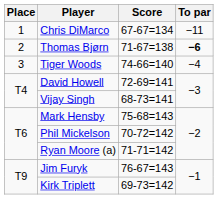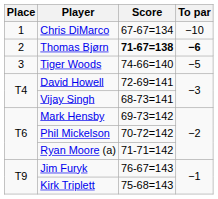Chris DiMarco | To par: −11 -> −10
Thomas Bjørn | Score: normal -> bold
Tiger Woods | To par: −4 -> −5
Mark Hensby | Score: 75-68=143 -> 69-73=142
Kirk Triplett | Score: 69-73=142 -> 75-68=143
